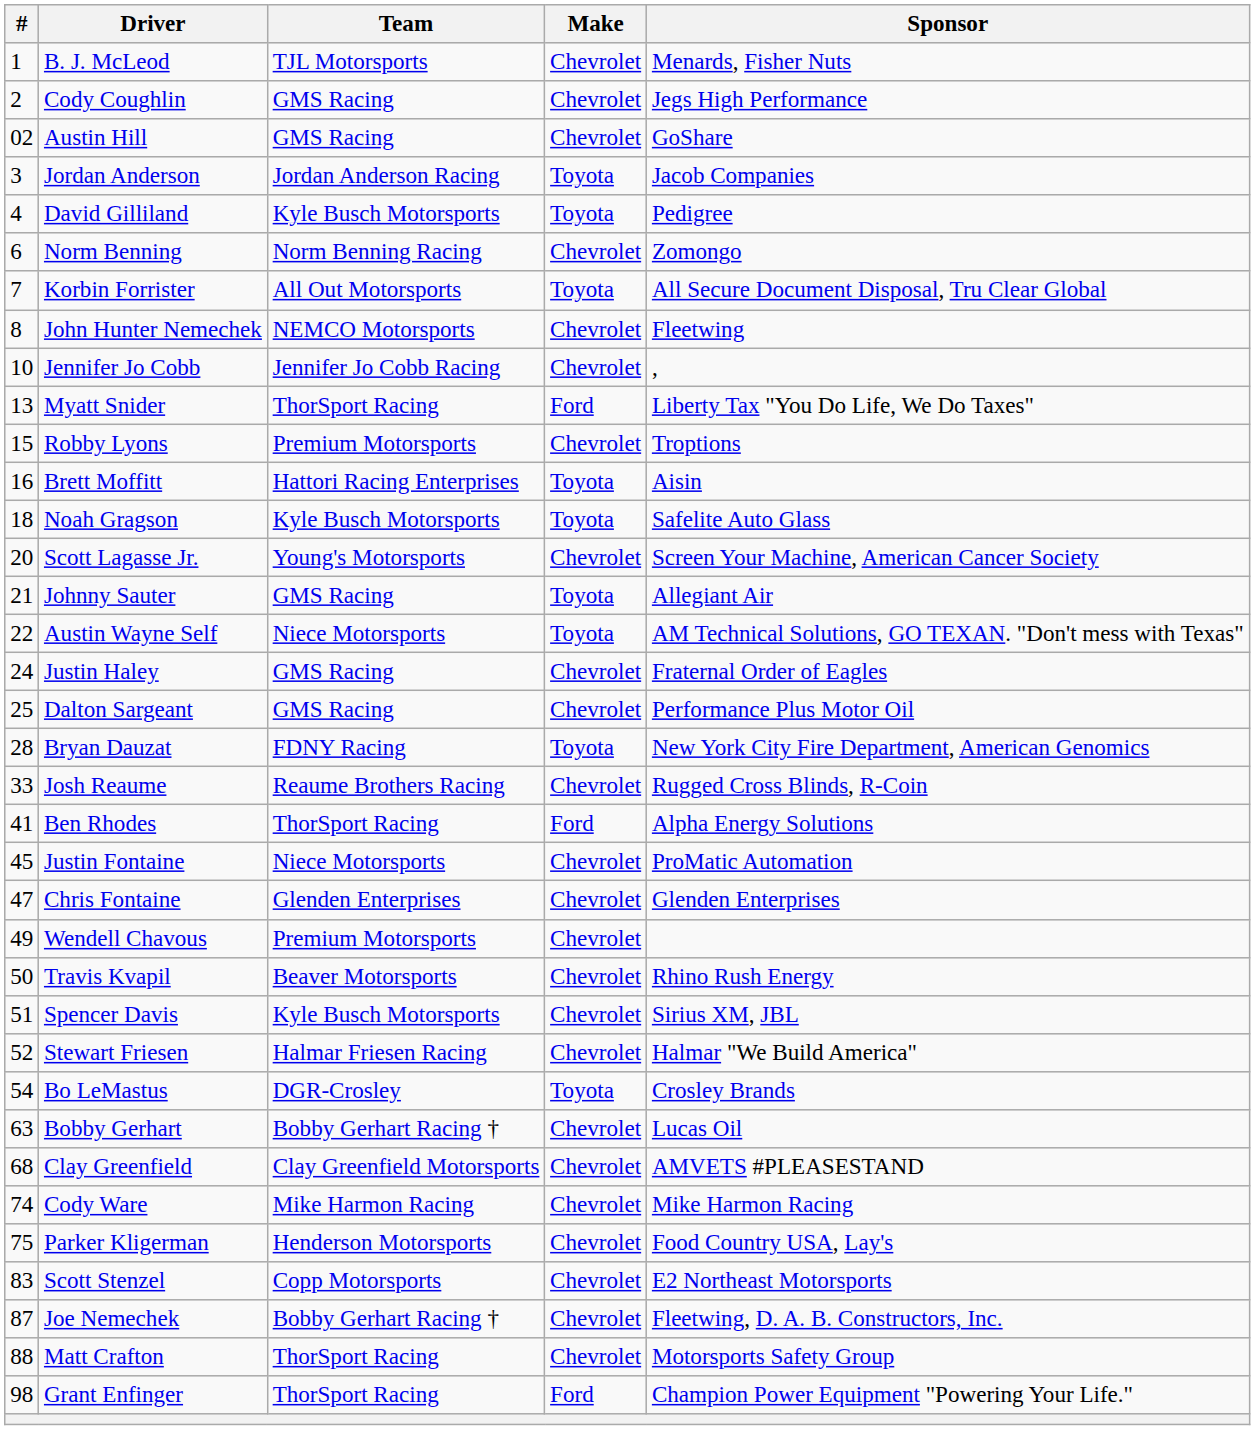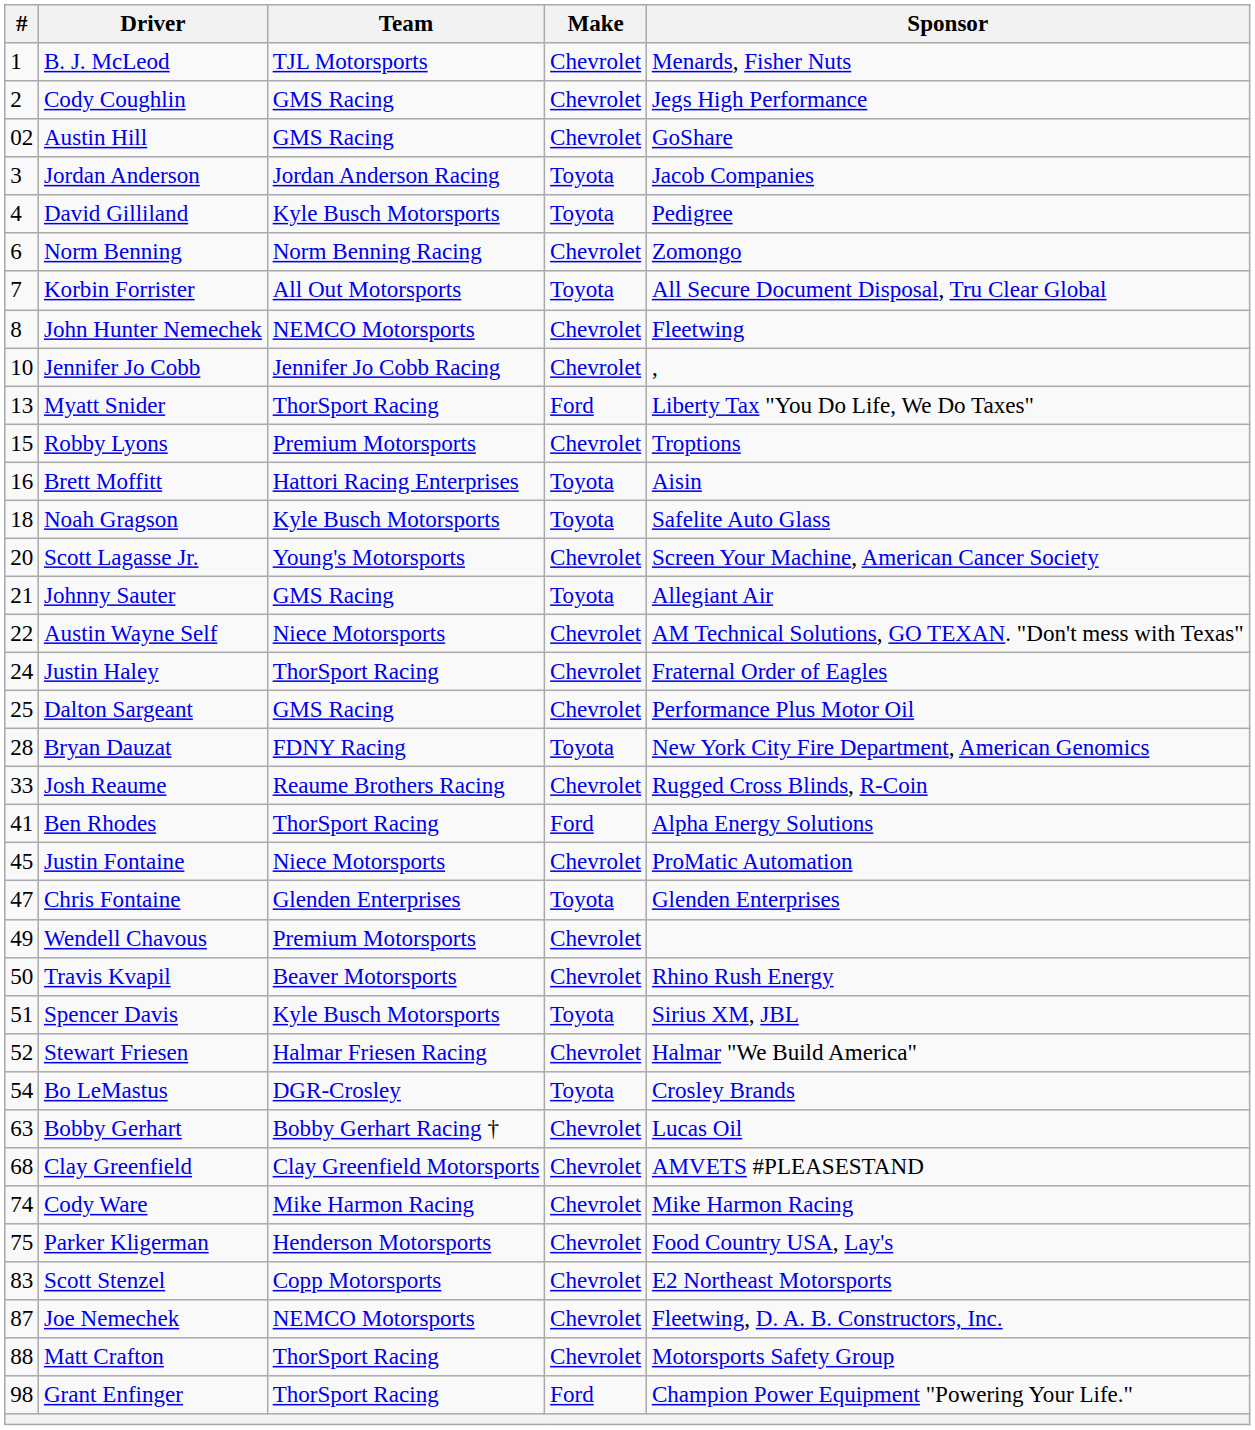Austin Wayne Self | Make: Toyota -> Chevrolet
Justin Haley | Team: GMS Racing -> ThorSport Racing
Chris Fontaine | Make: Chevrolet -> Toyota
Spencer Davis | Make: Chevrolet -> Toyota
Joe Nemechek | Team: Bobby Gerhart Racing † -> NEMCO Motorsports
